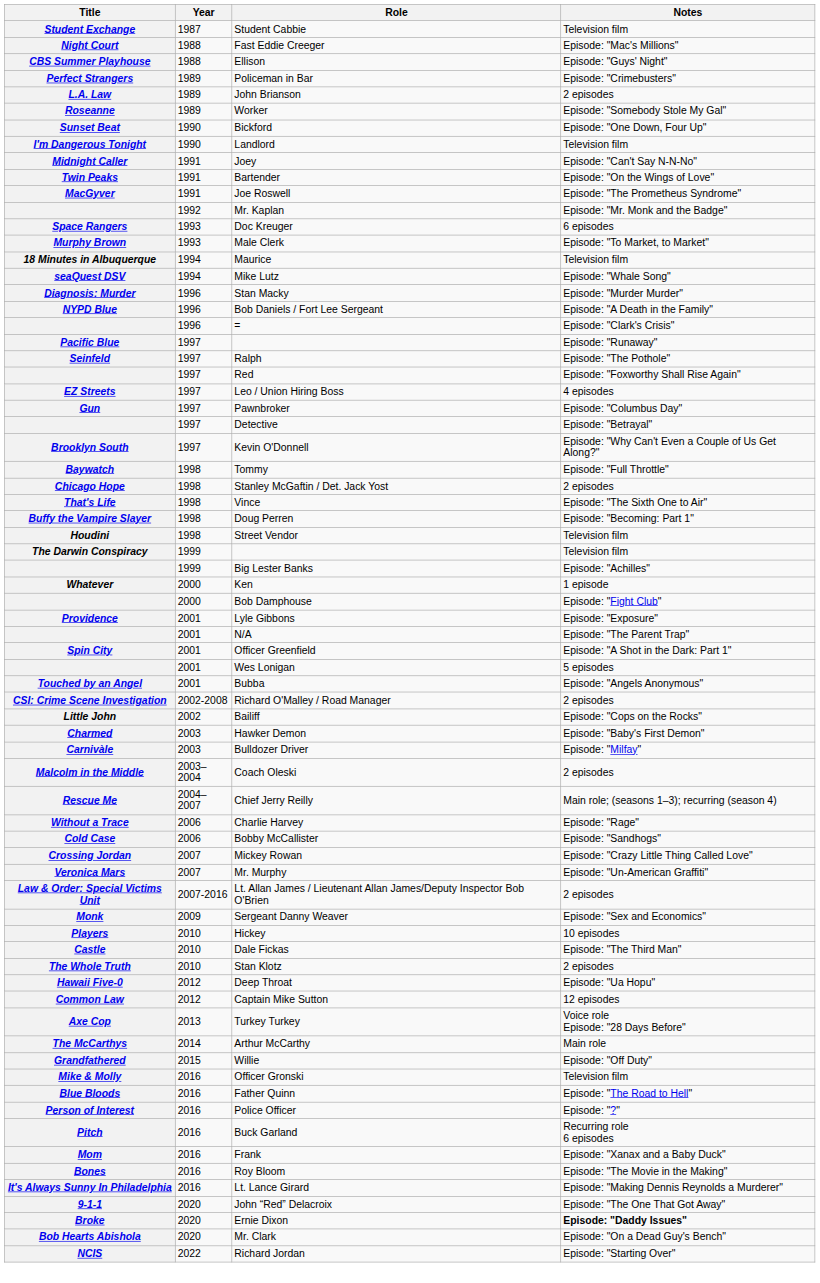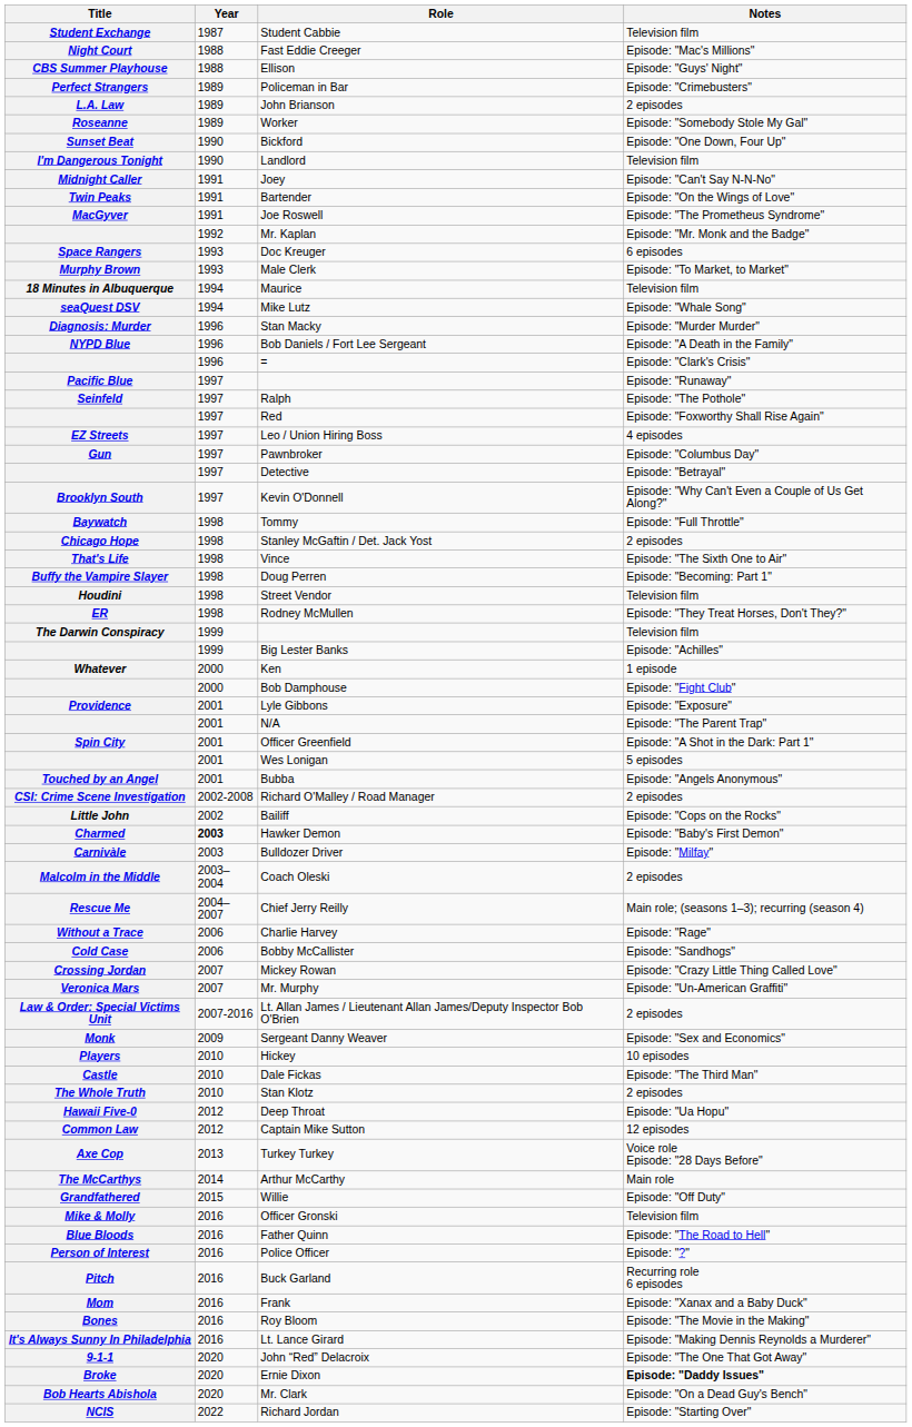+ row: ER | 1998 | Rodney McMullen | Episode: "They Treat Horses, Don't They?"
Hawker Demon | Year: normal -> bold
